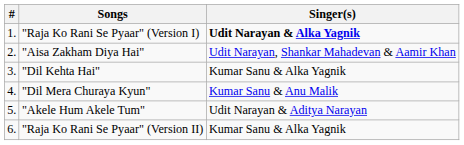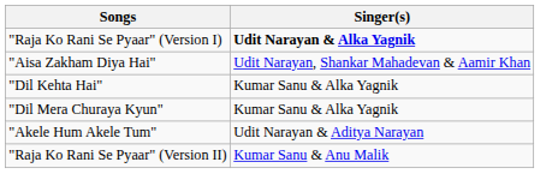- column: # | 1. | 2. | 3. | 4. | 5. | 6.
"Dil Mera Churaya Kyun" | Singer(s): Kumar Sanu & Anu Malik -> Kumar Sanu & Alka Yagnik
"Raja Ko Rani Se Pyaar" (Version II) | Singer(s): Kumar Sanu & Alka Yagnik -> Kumar Sanu & Anu Malik
